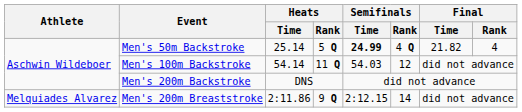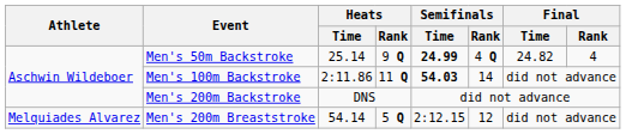Men's 50m Backstroke | Heats / Rank: 5 Q -> 9 Q
Men's 50m Backstroke | Final / Time: 21.82 -> 24.82
Men's 100m Backstroke | Heats / Time: 54.14 -> 2:11.86
Men's 100m Backstroke | Semifinals / Time: normal -> bold
Men's 100m Backstroke | Semifinals / Rank: 12 -> 14
Men's 200m Breaststroke | Heats / Time: 2:11.86 -> 54.14
Men's 200m Breaststroke | Heats / Rank: 9 Q -> 5 Q
Men's 200m Breaststroke | Semifinals / Rank: 14 -> 12
